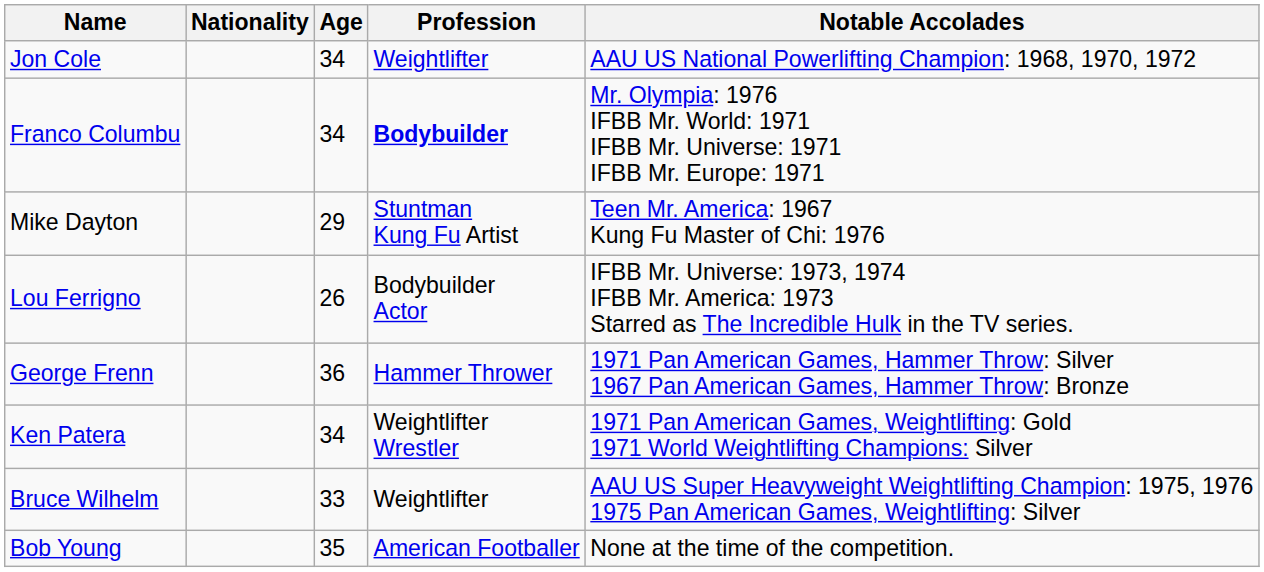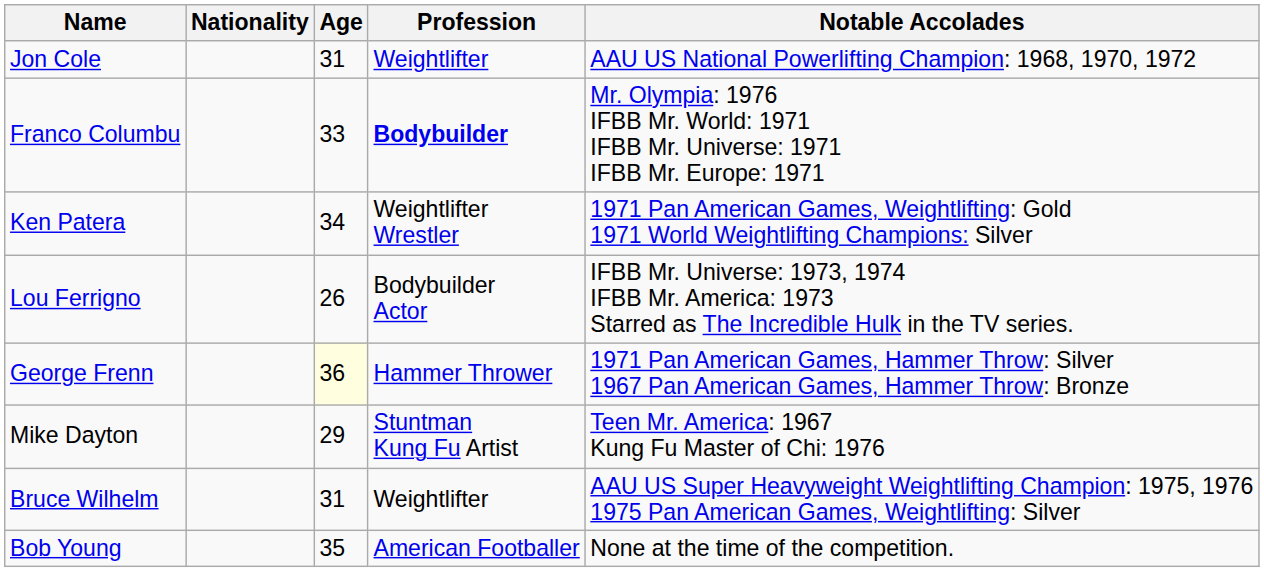Jon Cole | Age: 34 -> 31
Franco Columbu | Age: 34 -> 33
rows swapped: Mike Dayton <-> Ken Patera
George Frenn | Age: no background -> lightyellow background
Bruce Wilhelm | Age: 33 -> 31
